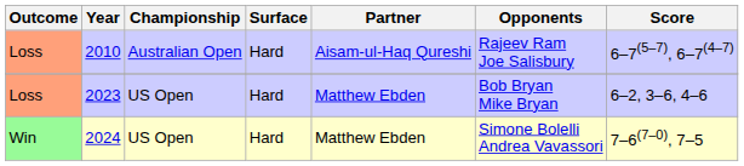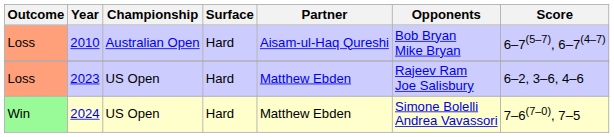2010 | Opponents: Rajeev Ram Joe Salisbury -> Bob Bryan Mike Bryan
2023 | Opponents: Bob Bryan Mike Bryan -> Rajeev Ram Joe Salisbury
